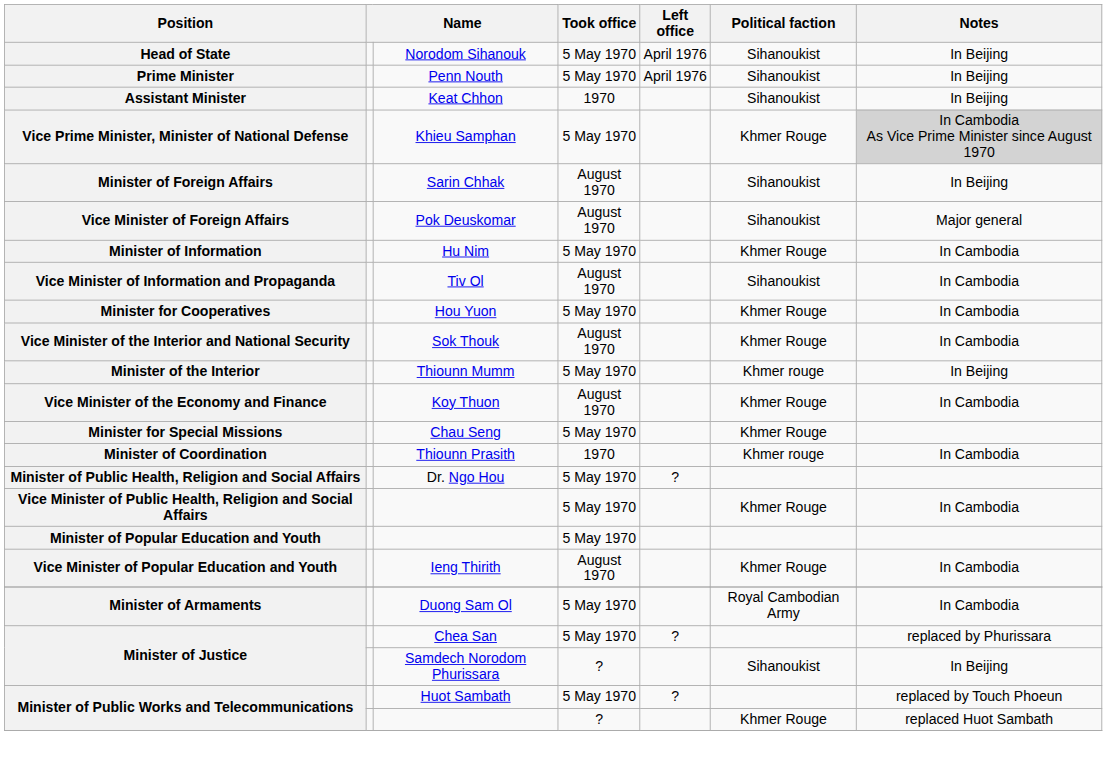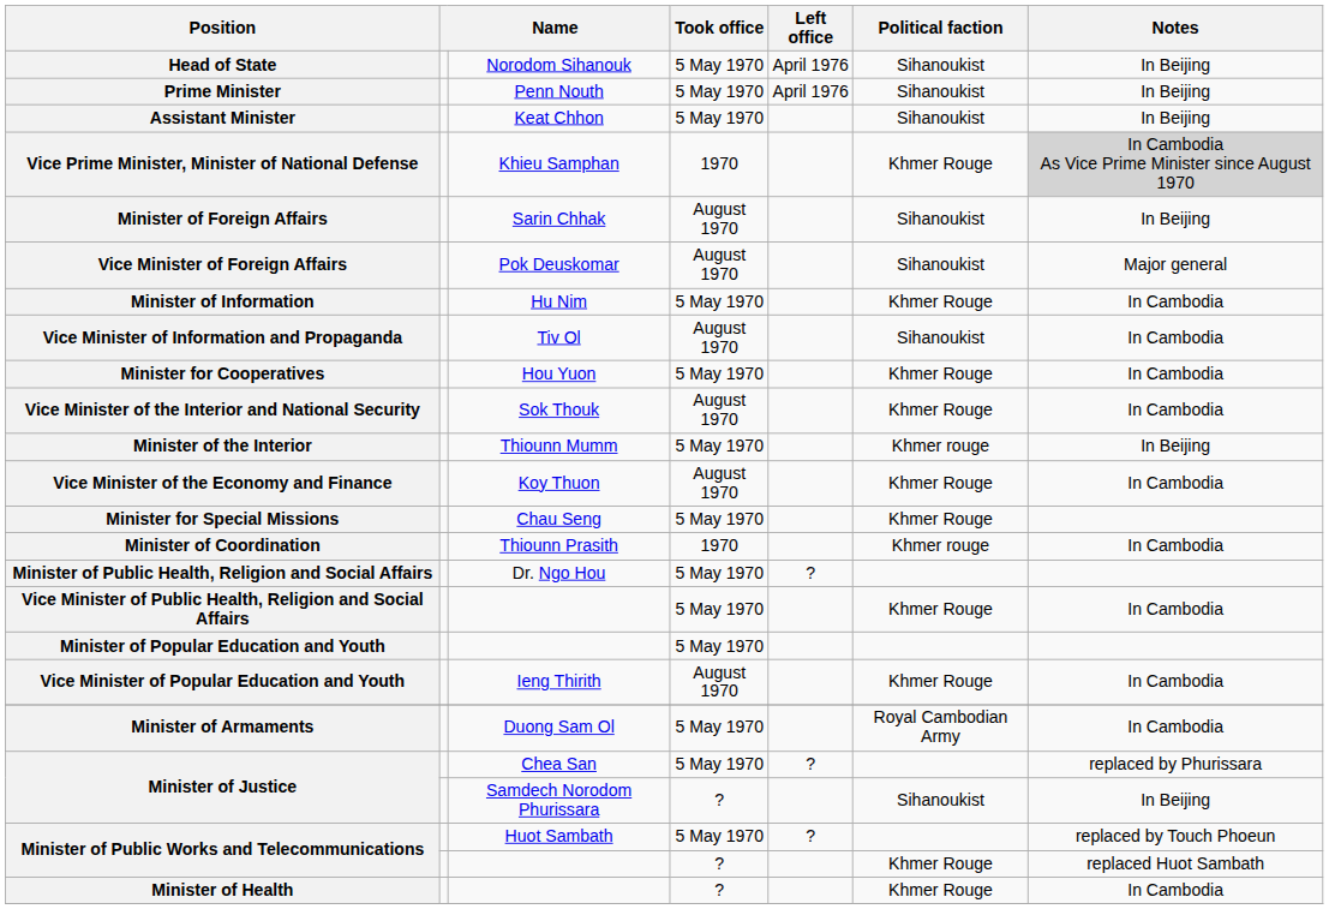Assistant Minister | Took office: 1970 -> 5 May 1970
Vice Prime Minister, Minister of National Defense | Took office: 5 May 1970 -> 1970
+ row: Minister of Health | ? | Khmer Rouge | In Cambodia
